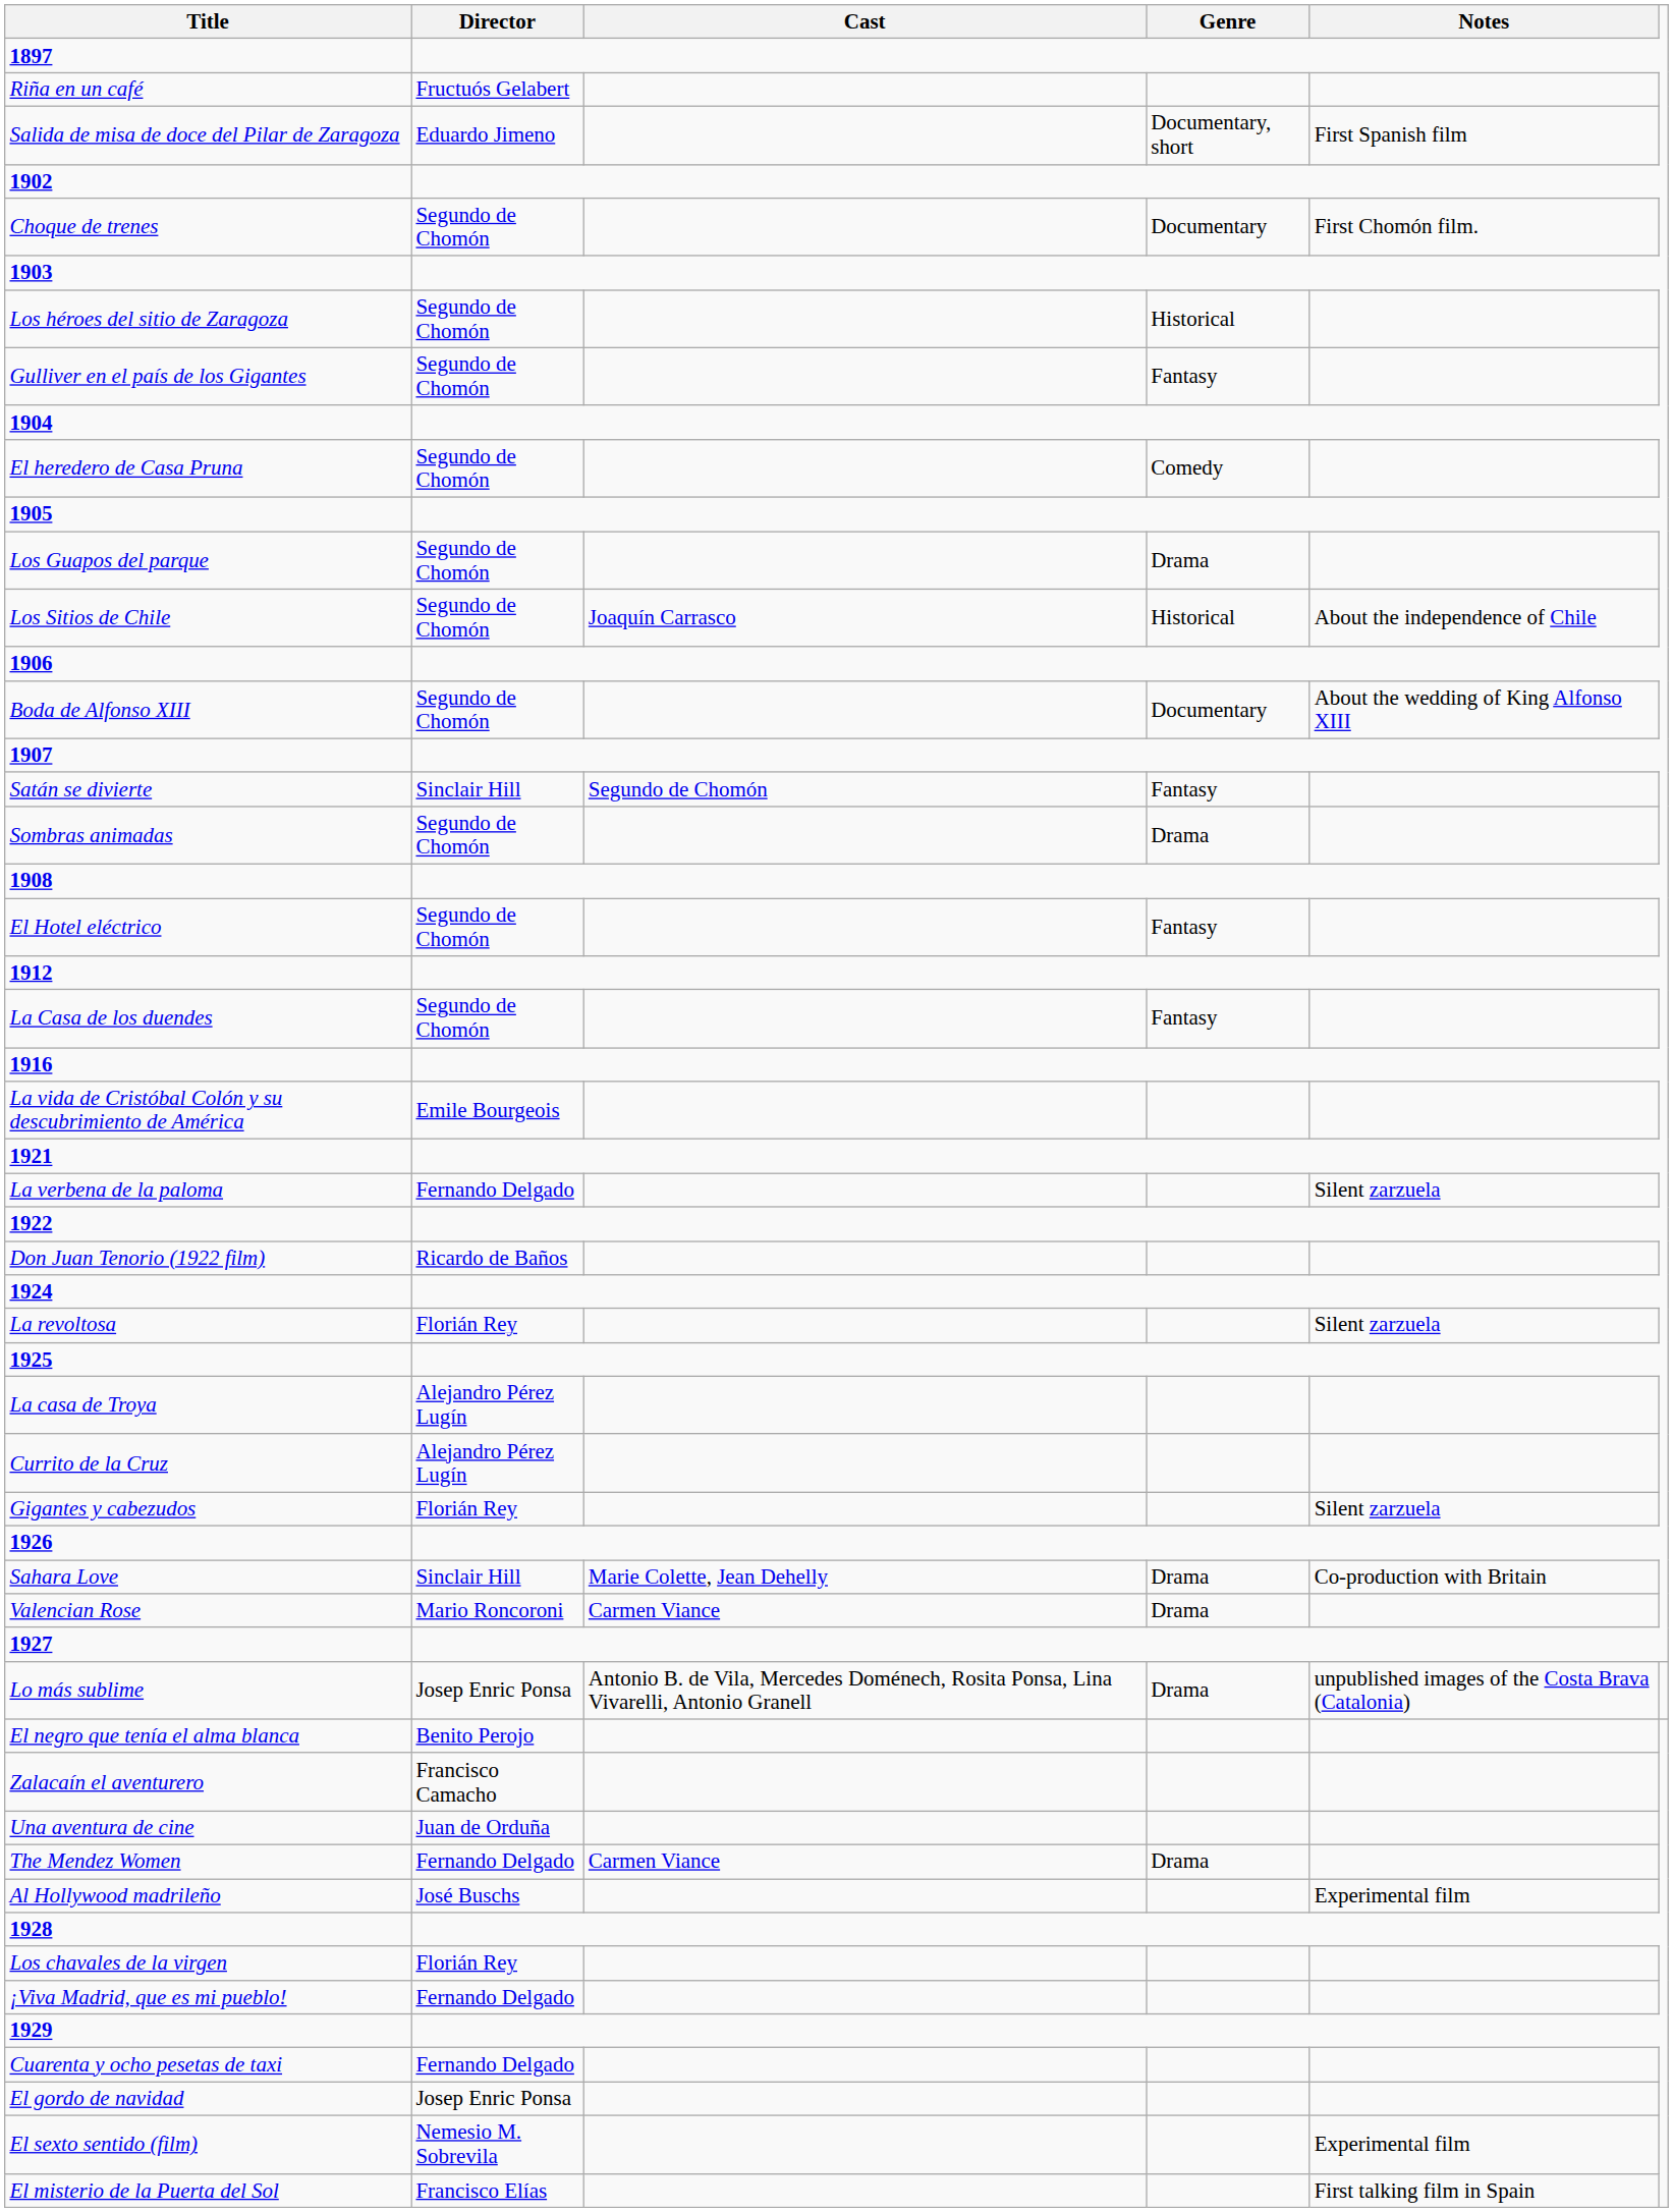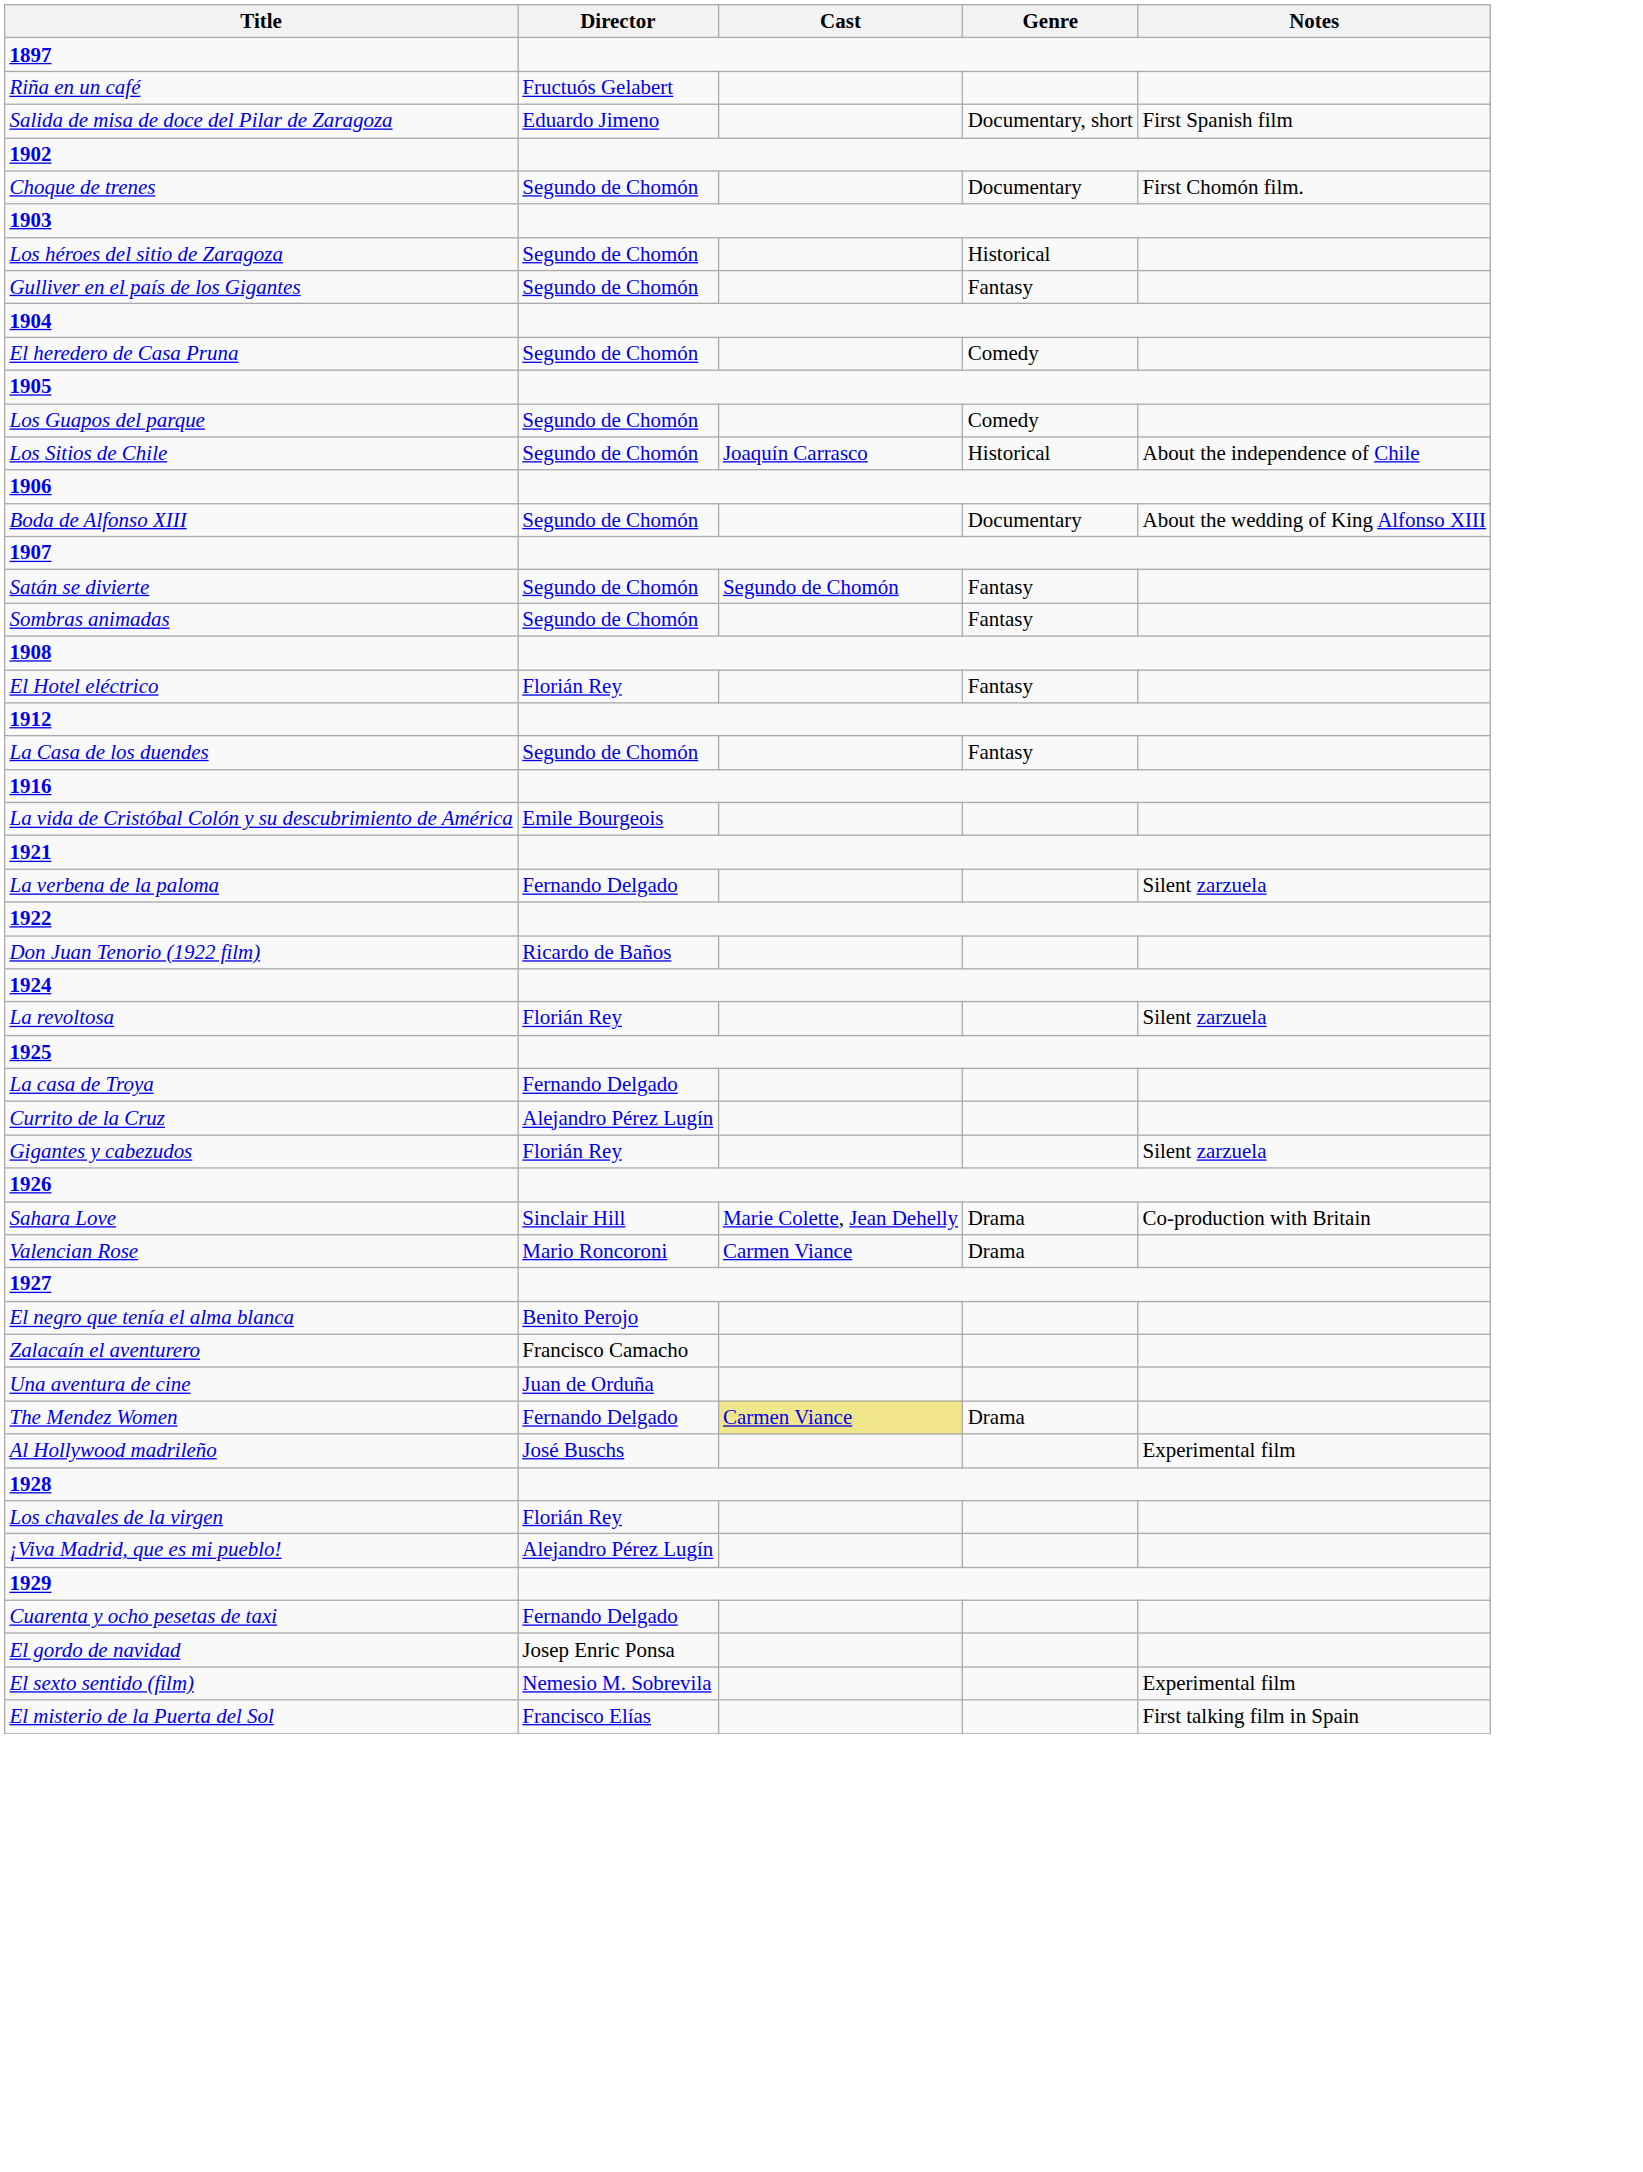Los Guapos del parque | Genre: Drama -> Comedy
Satán se divierte | Director: Sinclair Hill -> Segundo de Chomón
Sombras animadas | Genre: Drama -> Fantasy
El Hotel eléctrico | Director: Segundo de Chomón -> Florián Rey
La casa de Troya | Director: Alejandro Pérez Lugín -> Fernando Delgado
- row: Lo más sublime | Josep Enric Ponsa | Antonio B. de Vila, Mercedes Doménech, Rosita Ponsa, Lina Vivarelli, Antonio Granell | Drama | unpublished images of the Costa Brava (Catalonia)
The Mendez Women | Cast: no background -> khaki background
¡Viva Madrid, que es mi pueblo! | Director: Fernando Delgado -> Alejandro Pérez Lugín
